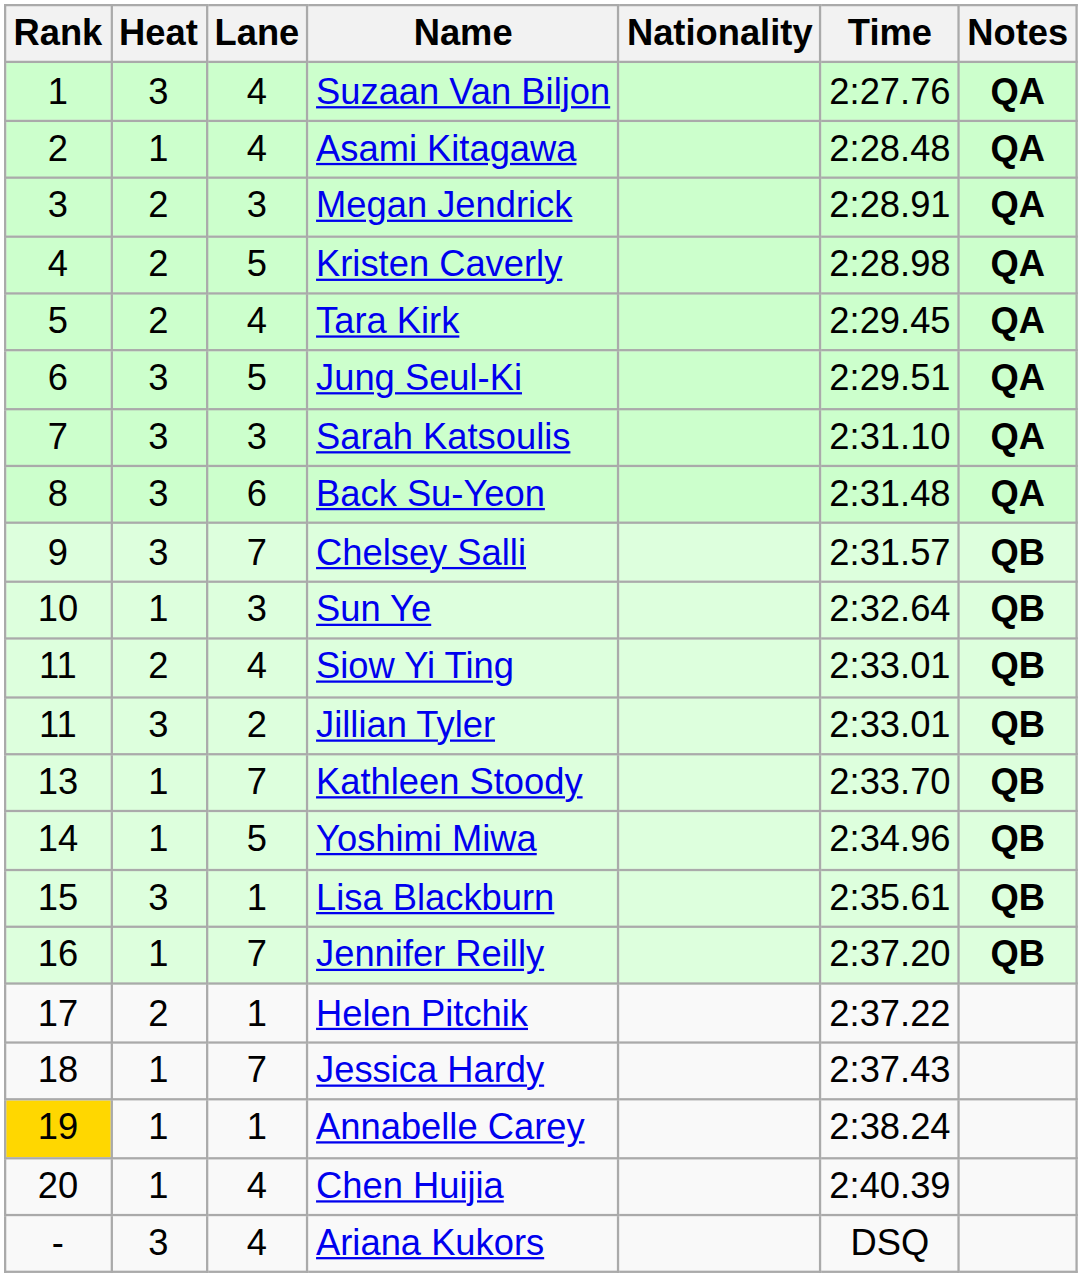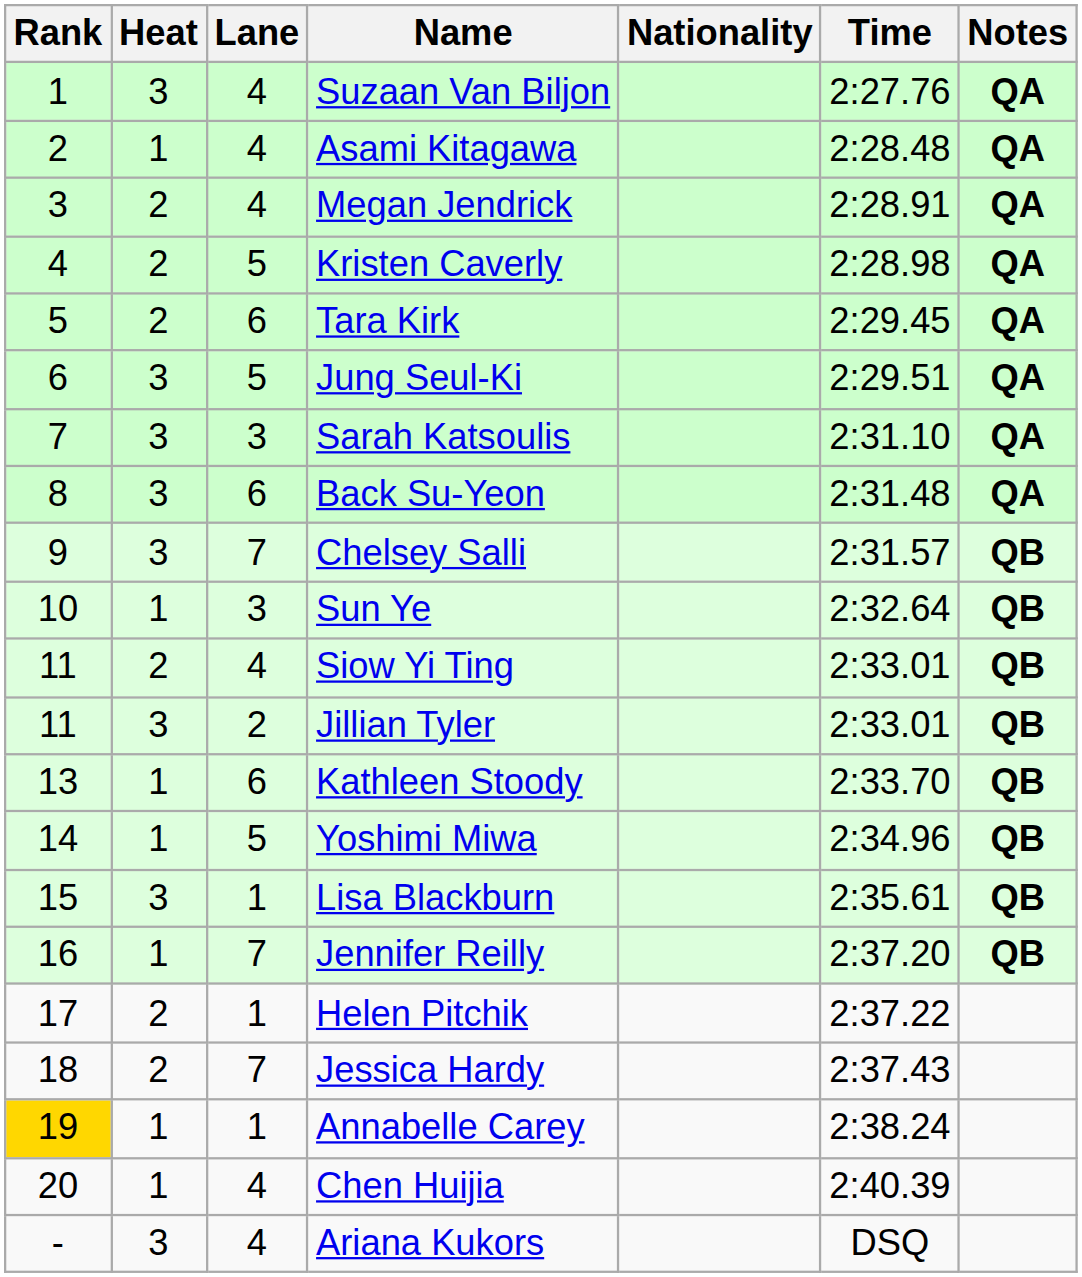Megan Jendrick | Lane: 3 -> 4
Tara Kirk | Lane: 4 -> 6
Kathleen Stoody | Lane: 7 -> 6
Jessica Hardy | Heat: 1 -> 2
